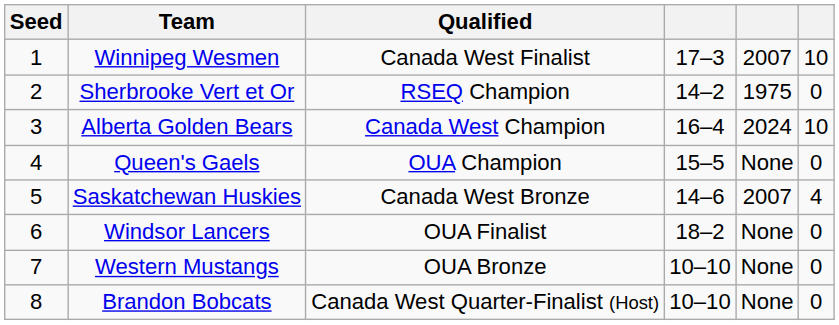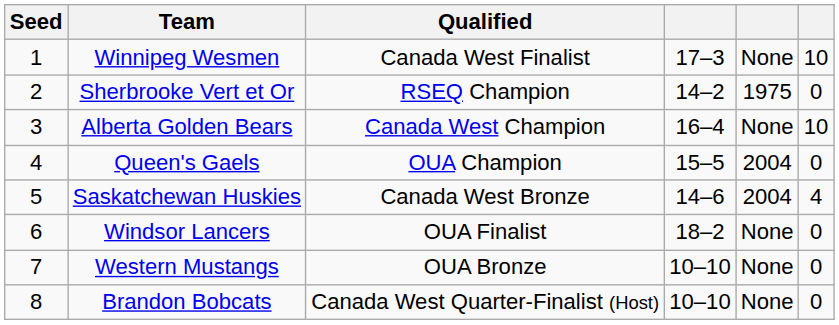Winnipeg Wesmen | column 5: 2007 -> None
Alberta Golden Bears | column 5: 2024 -> None
Queen's Gaels | column 5: None -> 2004
Saskatchewan Huskies | column 5: 2007 -> 2004
